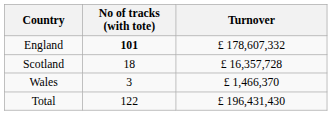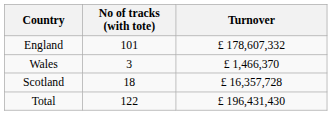England | No of tracks (with tote): bold -> normal
rows swapped: Wales <-> Scotland
